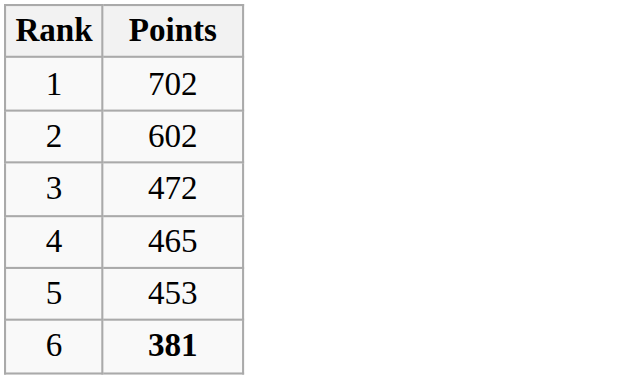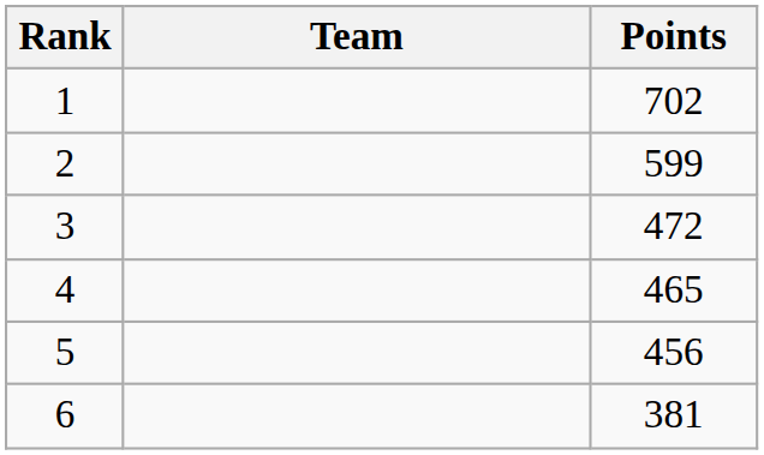+ column: Team
2 | Points: 602 -> 599
5 | Points: 453 -> 456
6 | Points: bold -> normal
